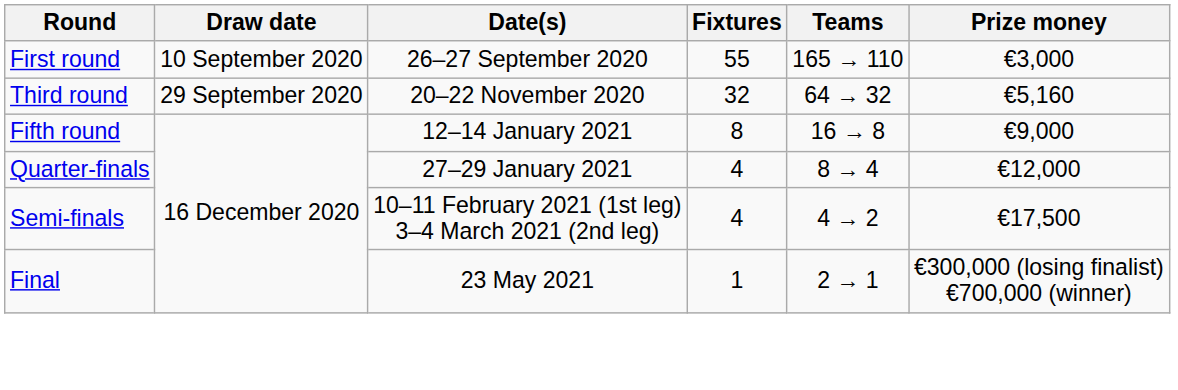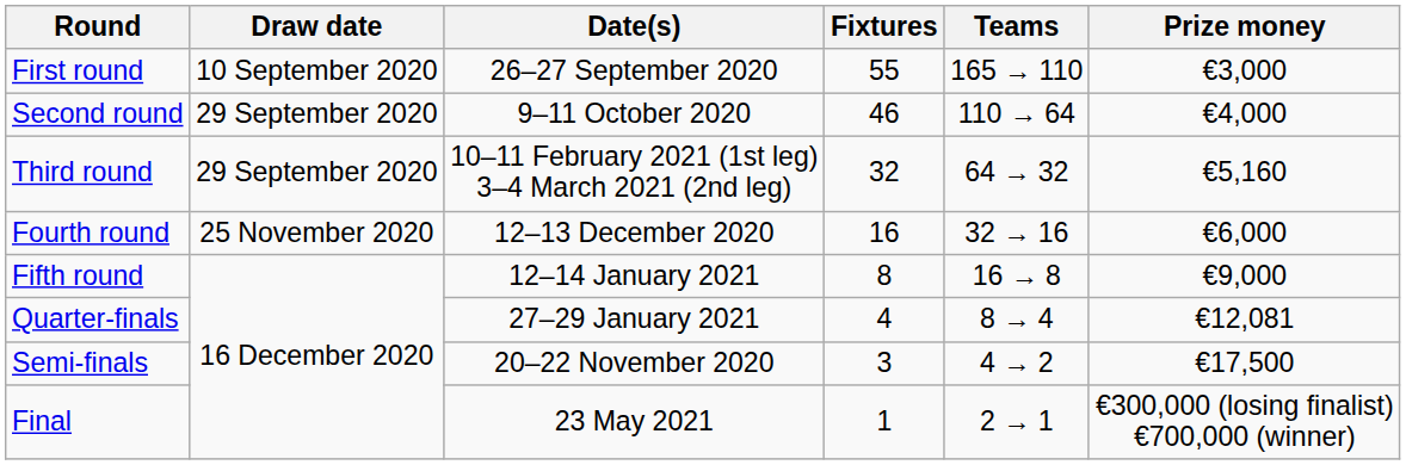+ row: Second round | 29 September 2020 | 9–11 October 2020 | 46 | 110 → 64 | €4,000
Third round | Date(s): 20–22 November 2020 -> 10–11 February 2021 (1st leg) 3–4 March 2021 (2nd leg)
+ row: Fourth round | 25 November 2020 | 12–13 December 2020 | 16 | 32 → 16 | €6,000
Quarter-finals | Prize money: €12,000 -> €12,081
Semi-finals | Date(s): 10–11 February 2021 (1st leg) 3–4 March 2021 (2nd leg) -> 20–22 November 2020
Semi-finals | Fixtures: 4 -> 3
